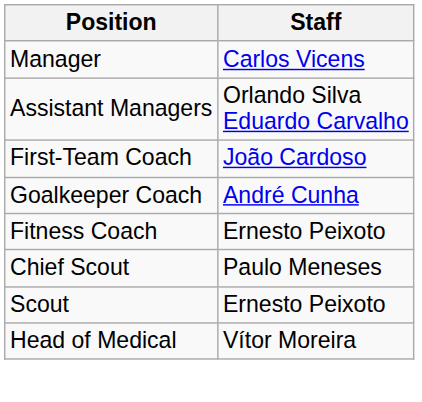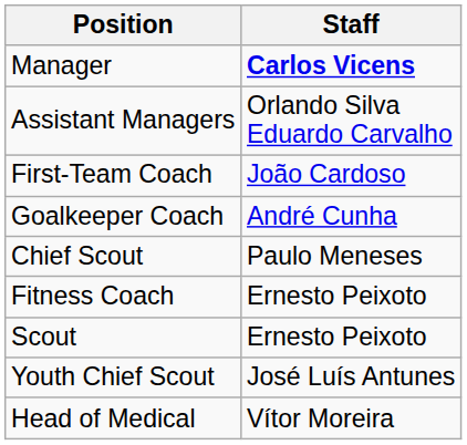Manager | Staff: normal -> bold
rows swapped: Fitness Coach <-> Chief Scout
+ row: Youth Chief Scout | José Luís Antunes
